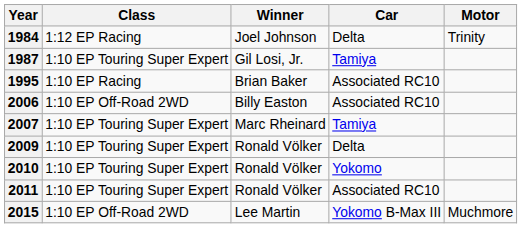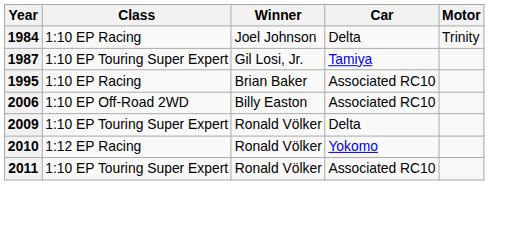1984 | Class: 1:12 EP Racing -> 1:10 EP Racing
- row: 2007 | 1:10 EP Touring Super Expert | Marc Rheinard | Tamiya
2010 | Class: 1:10 EP Touring Super Expert -> 1:12 EP Racing
- row: 2015 | 1:10 EP Off-Road 2WD | Lee Martin | Yokomo B-Max III | Muchmore
